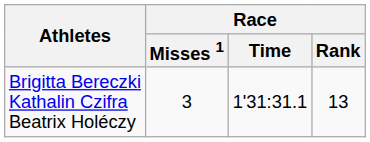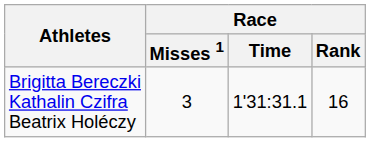Brigitta Bereczki Kathalin Czifra Beatrix Holéczy | Race / Rank: 13 -> 16
